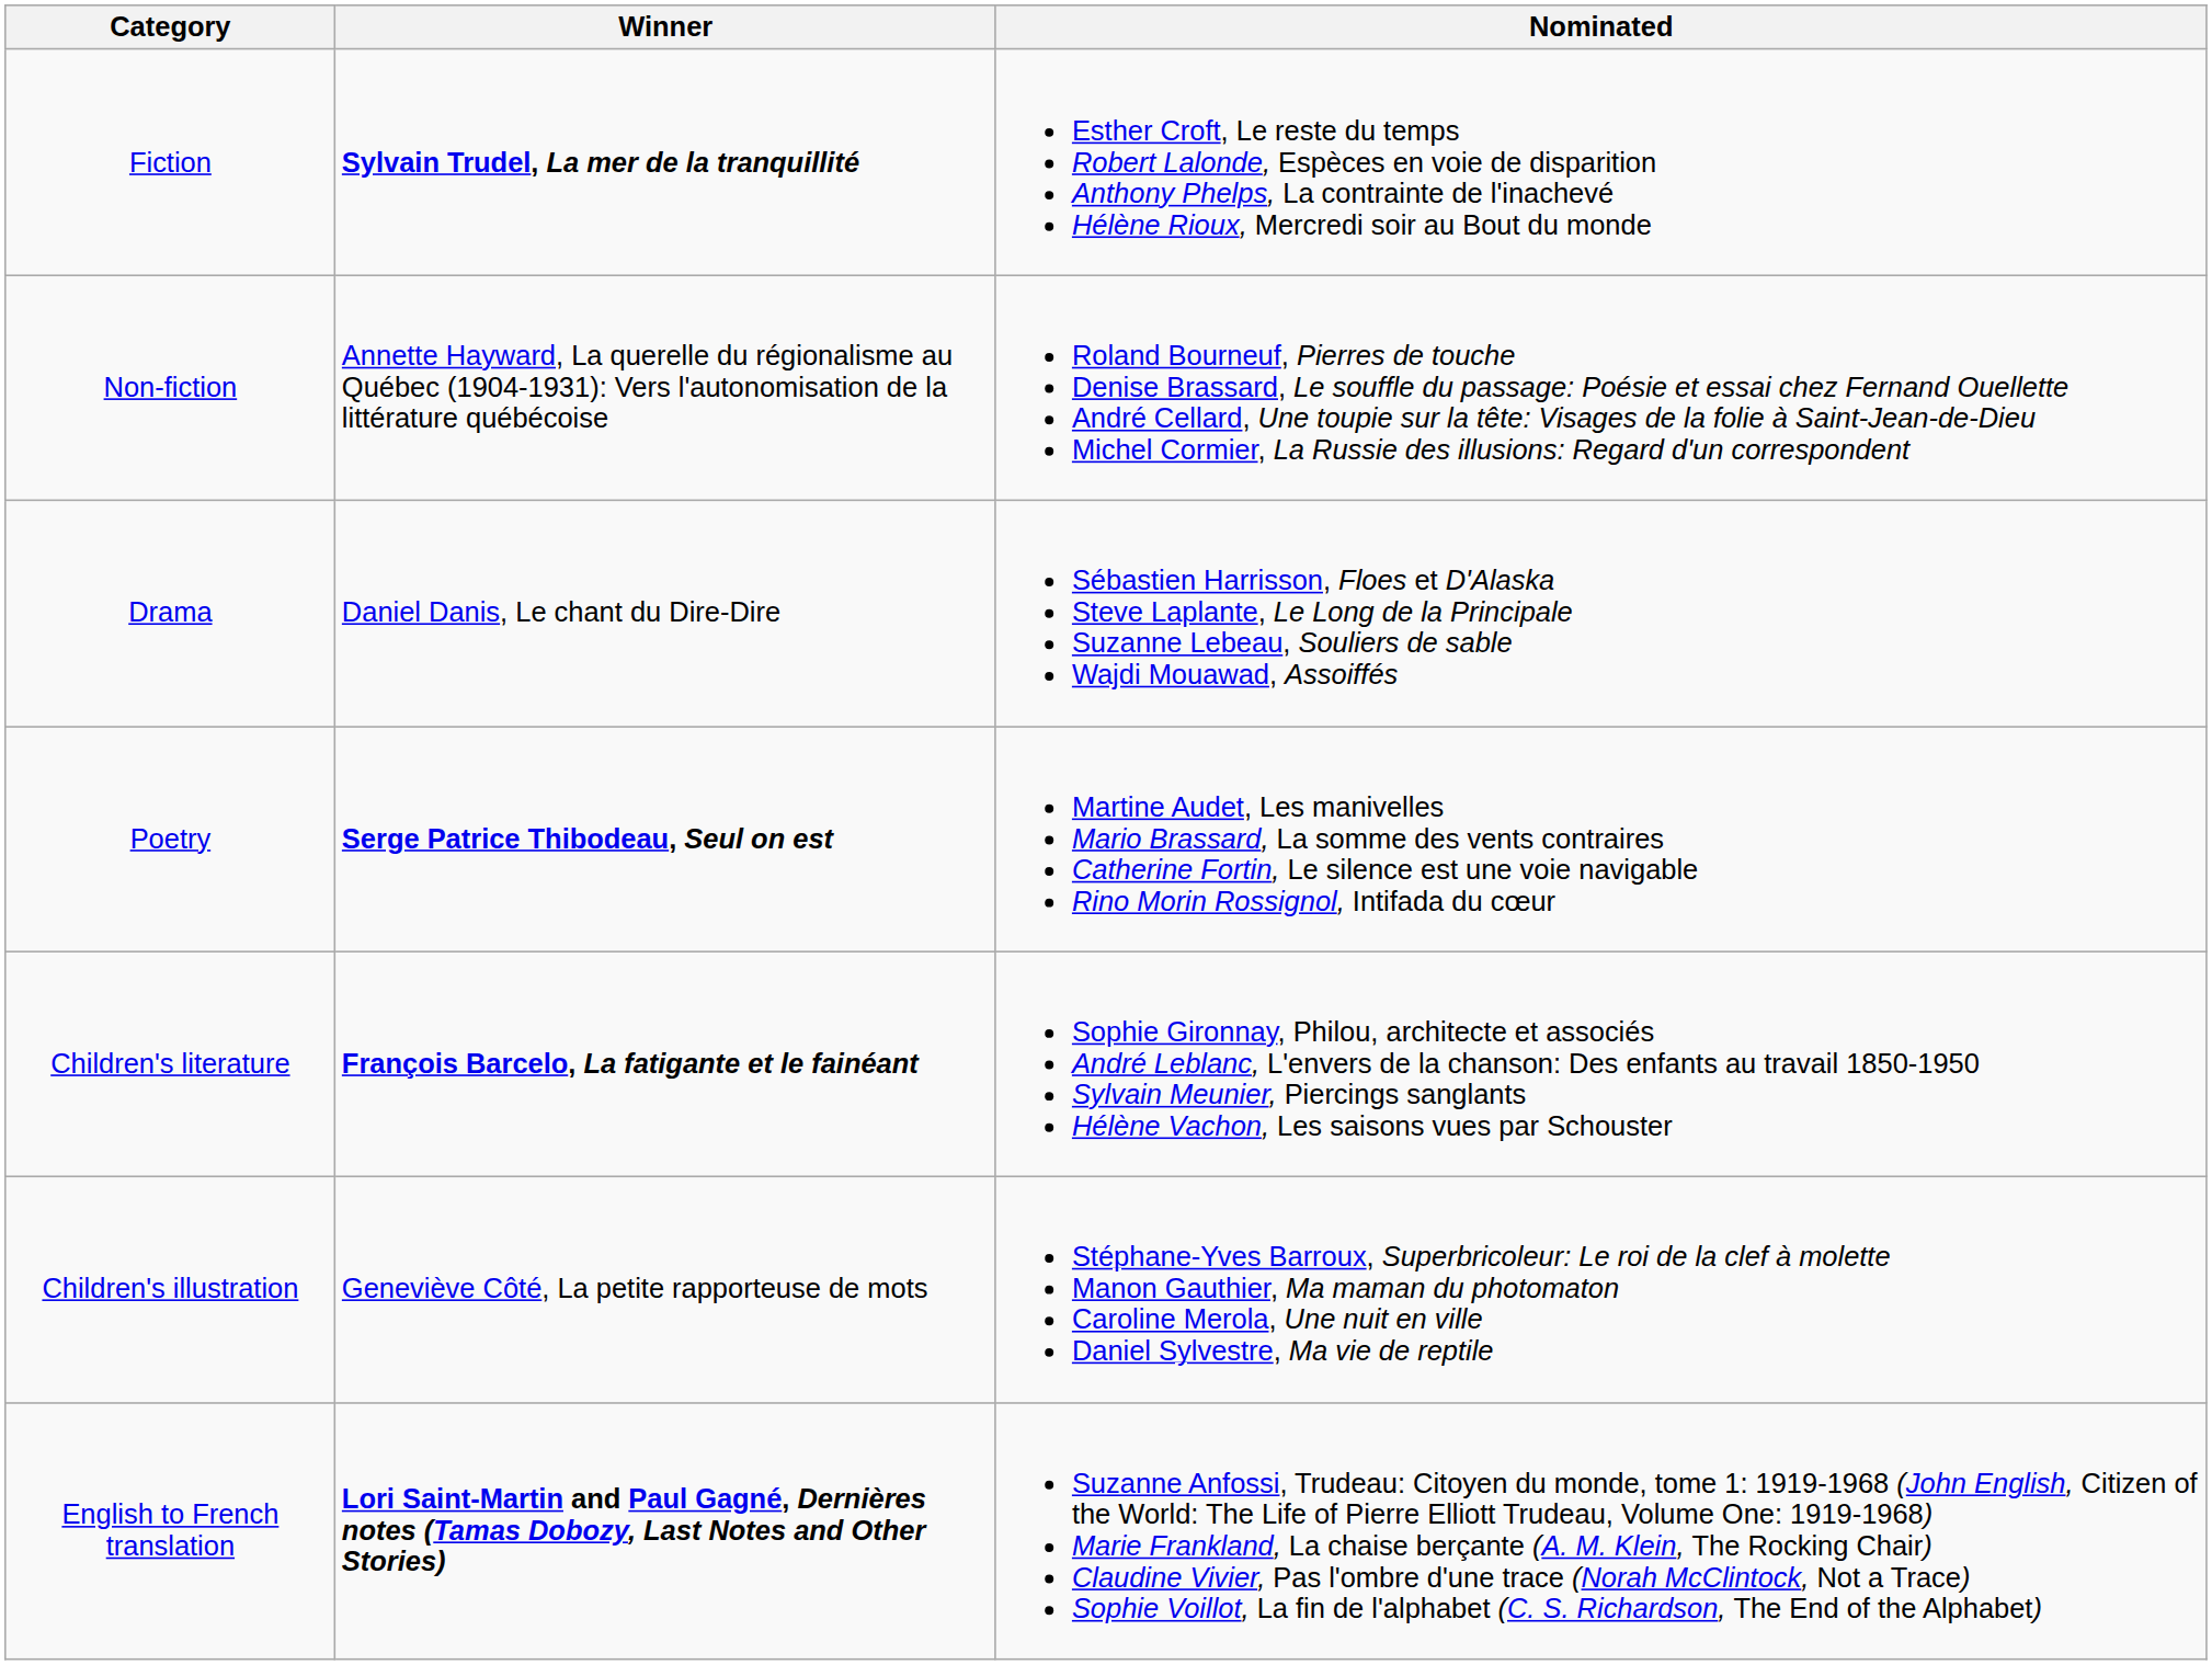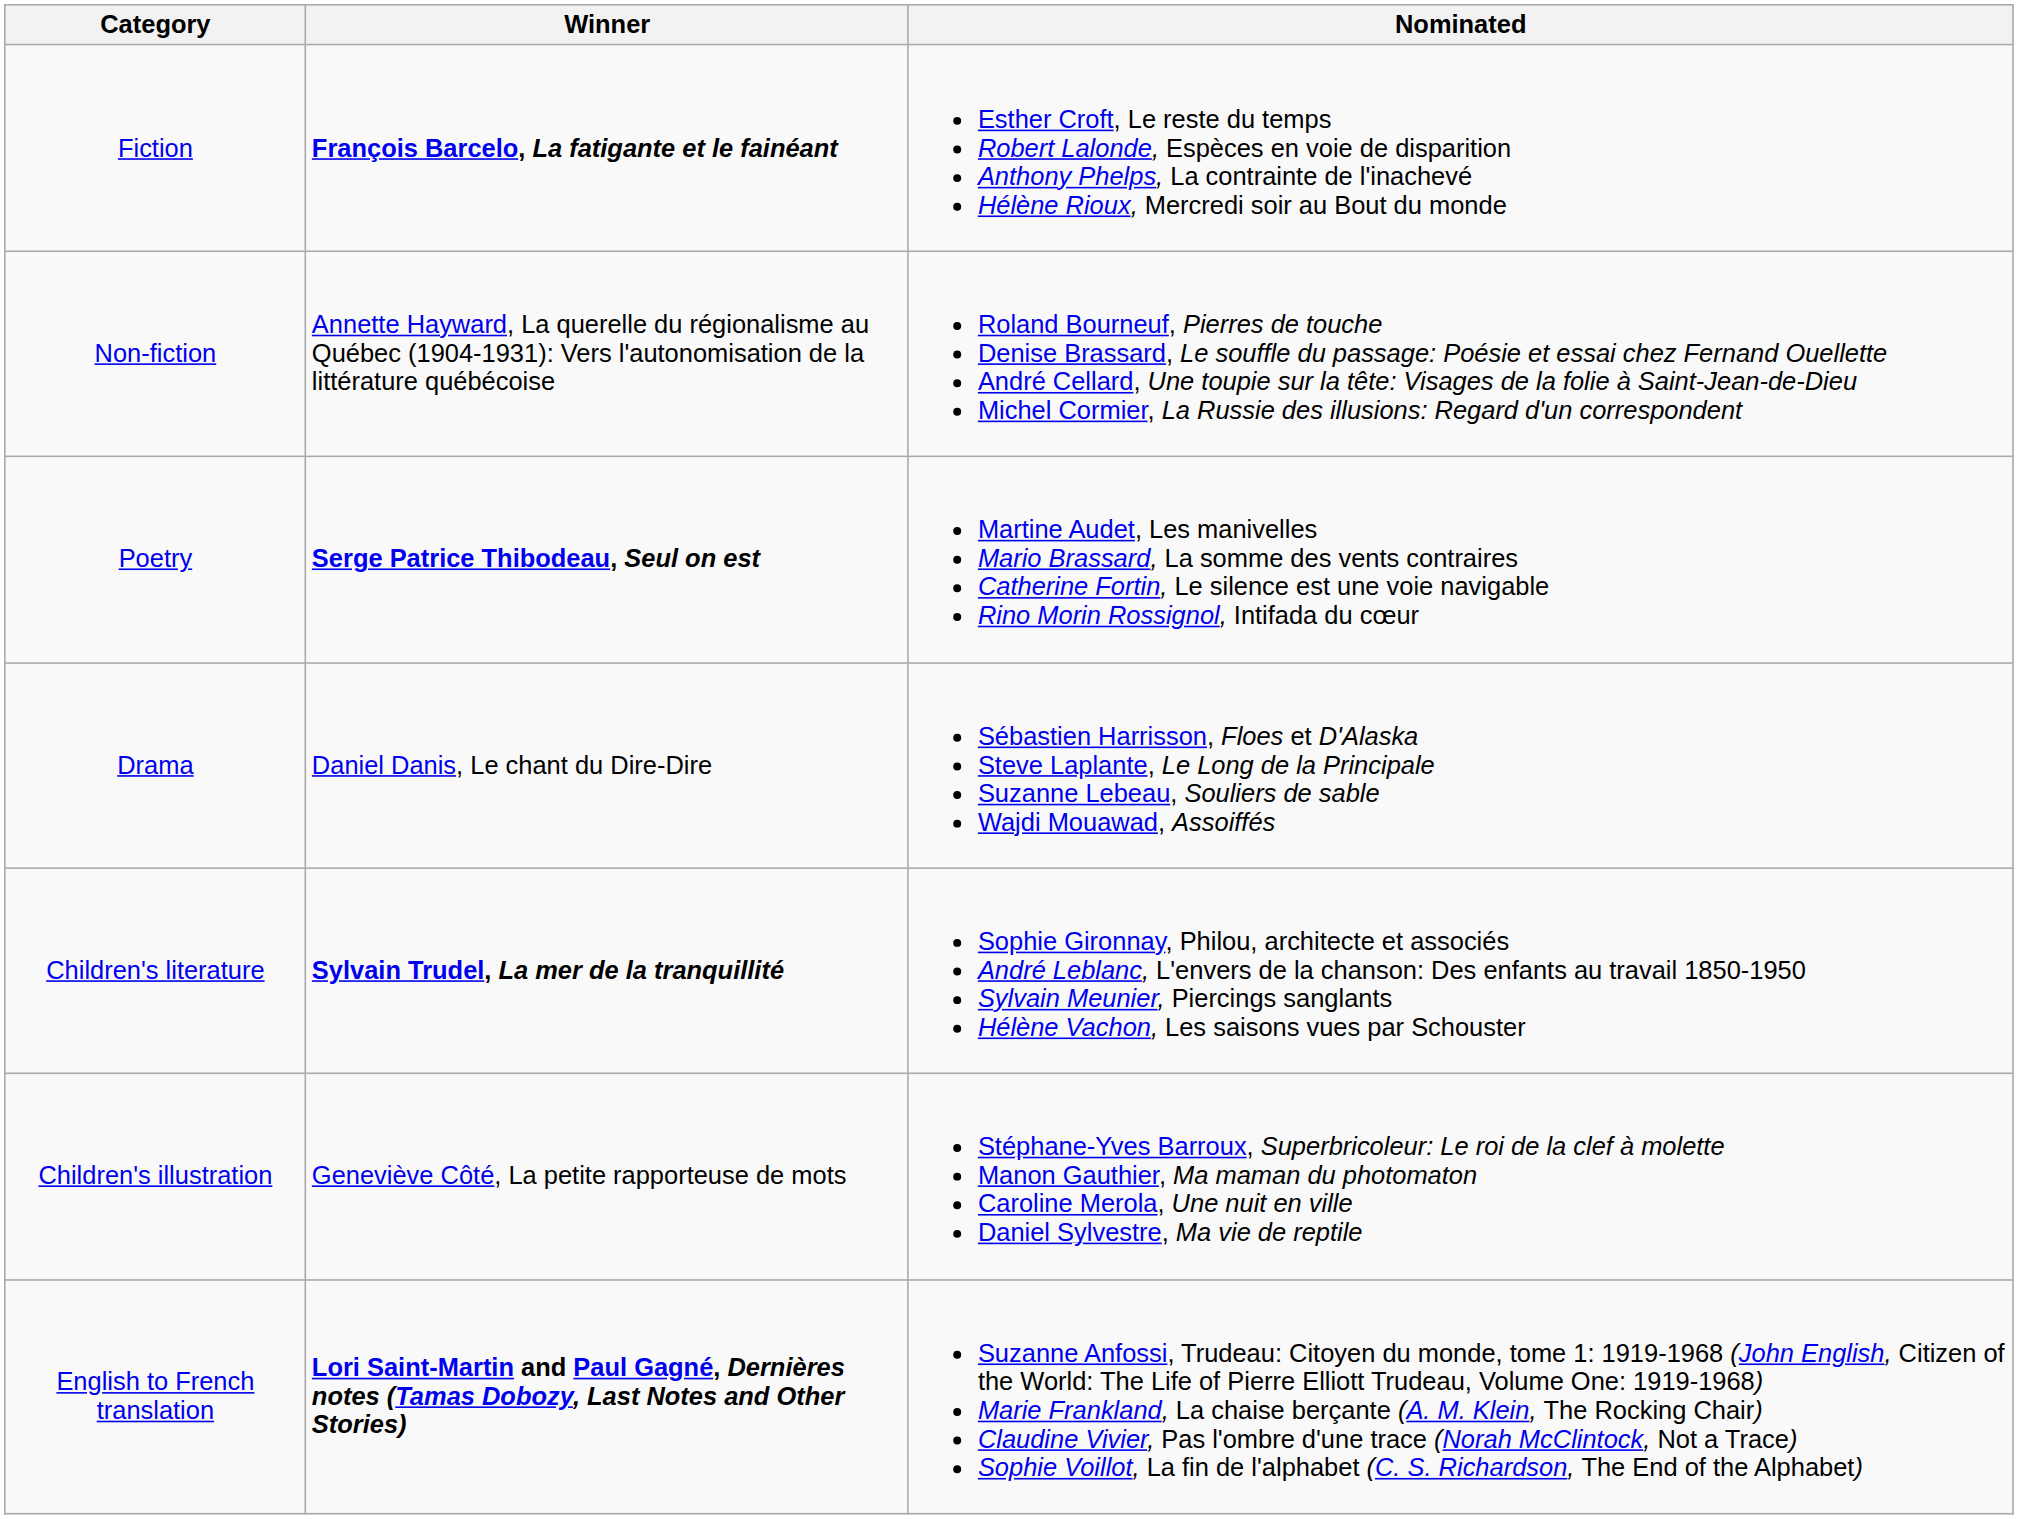Fiction | Winner: Sylvain Trudel, La mer de la tranquillité -> François Barcelo, La fatigante et le fainéant
rows swapped: Poetry <-> Drama
Children's literature | Winner: François Barcelo, La fatigante et le fainéant -> Sylvain Trudel, La mer de la tranquillité
